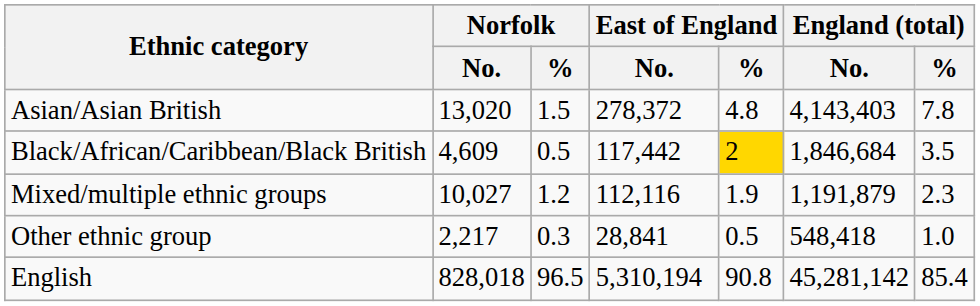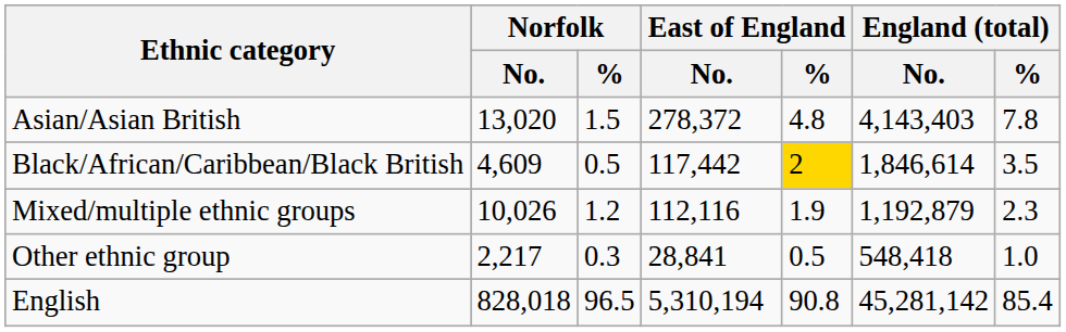Black/African/Caribbean/Black British | England (total) / No.: 1,846,684 -> 1,846,614
Mixed/multiple ethnic groups | Norfolk / No.: 10,027 -> 10,026
Mixed/multiple ethnic groups | England (total) / No.: 1,191,879 -> 1,192,879
